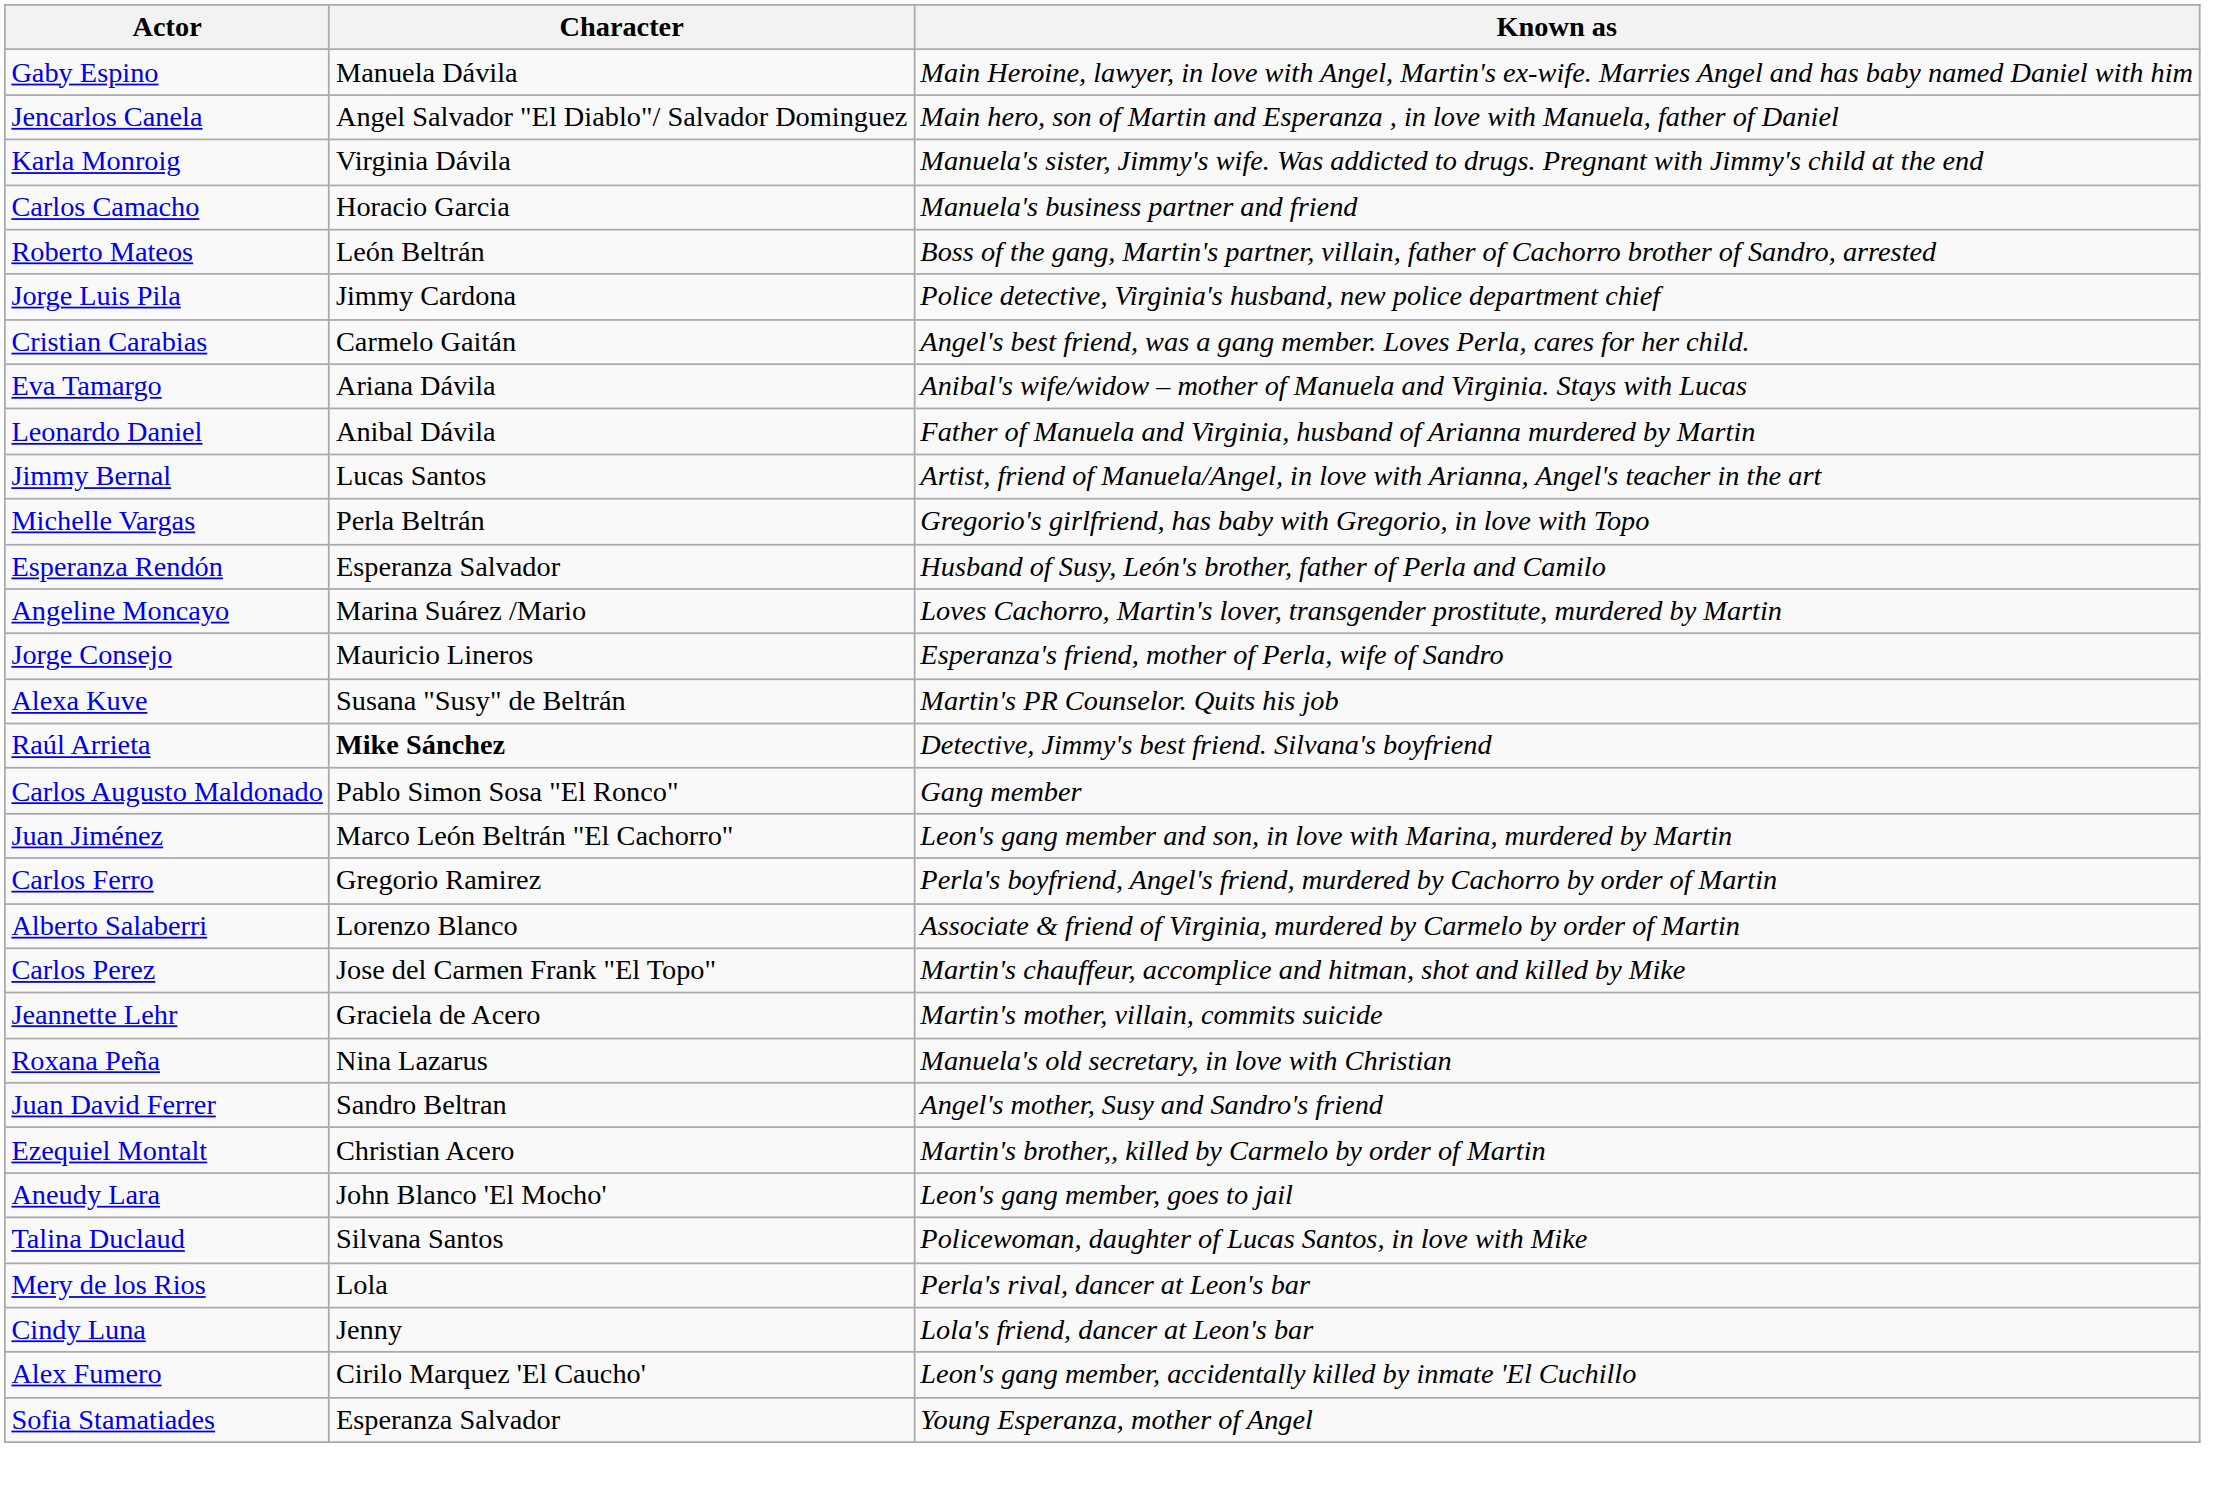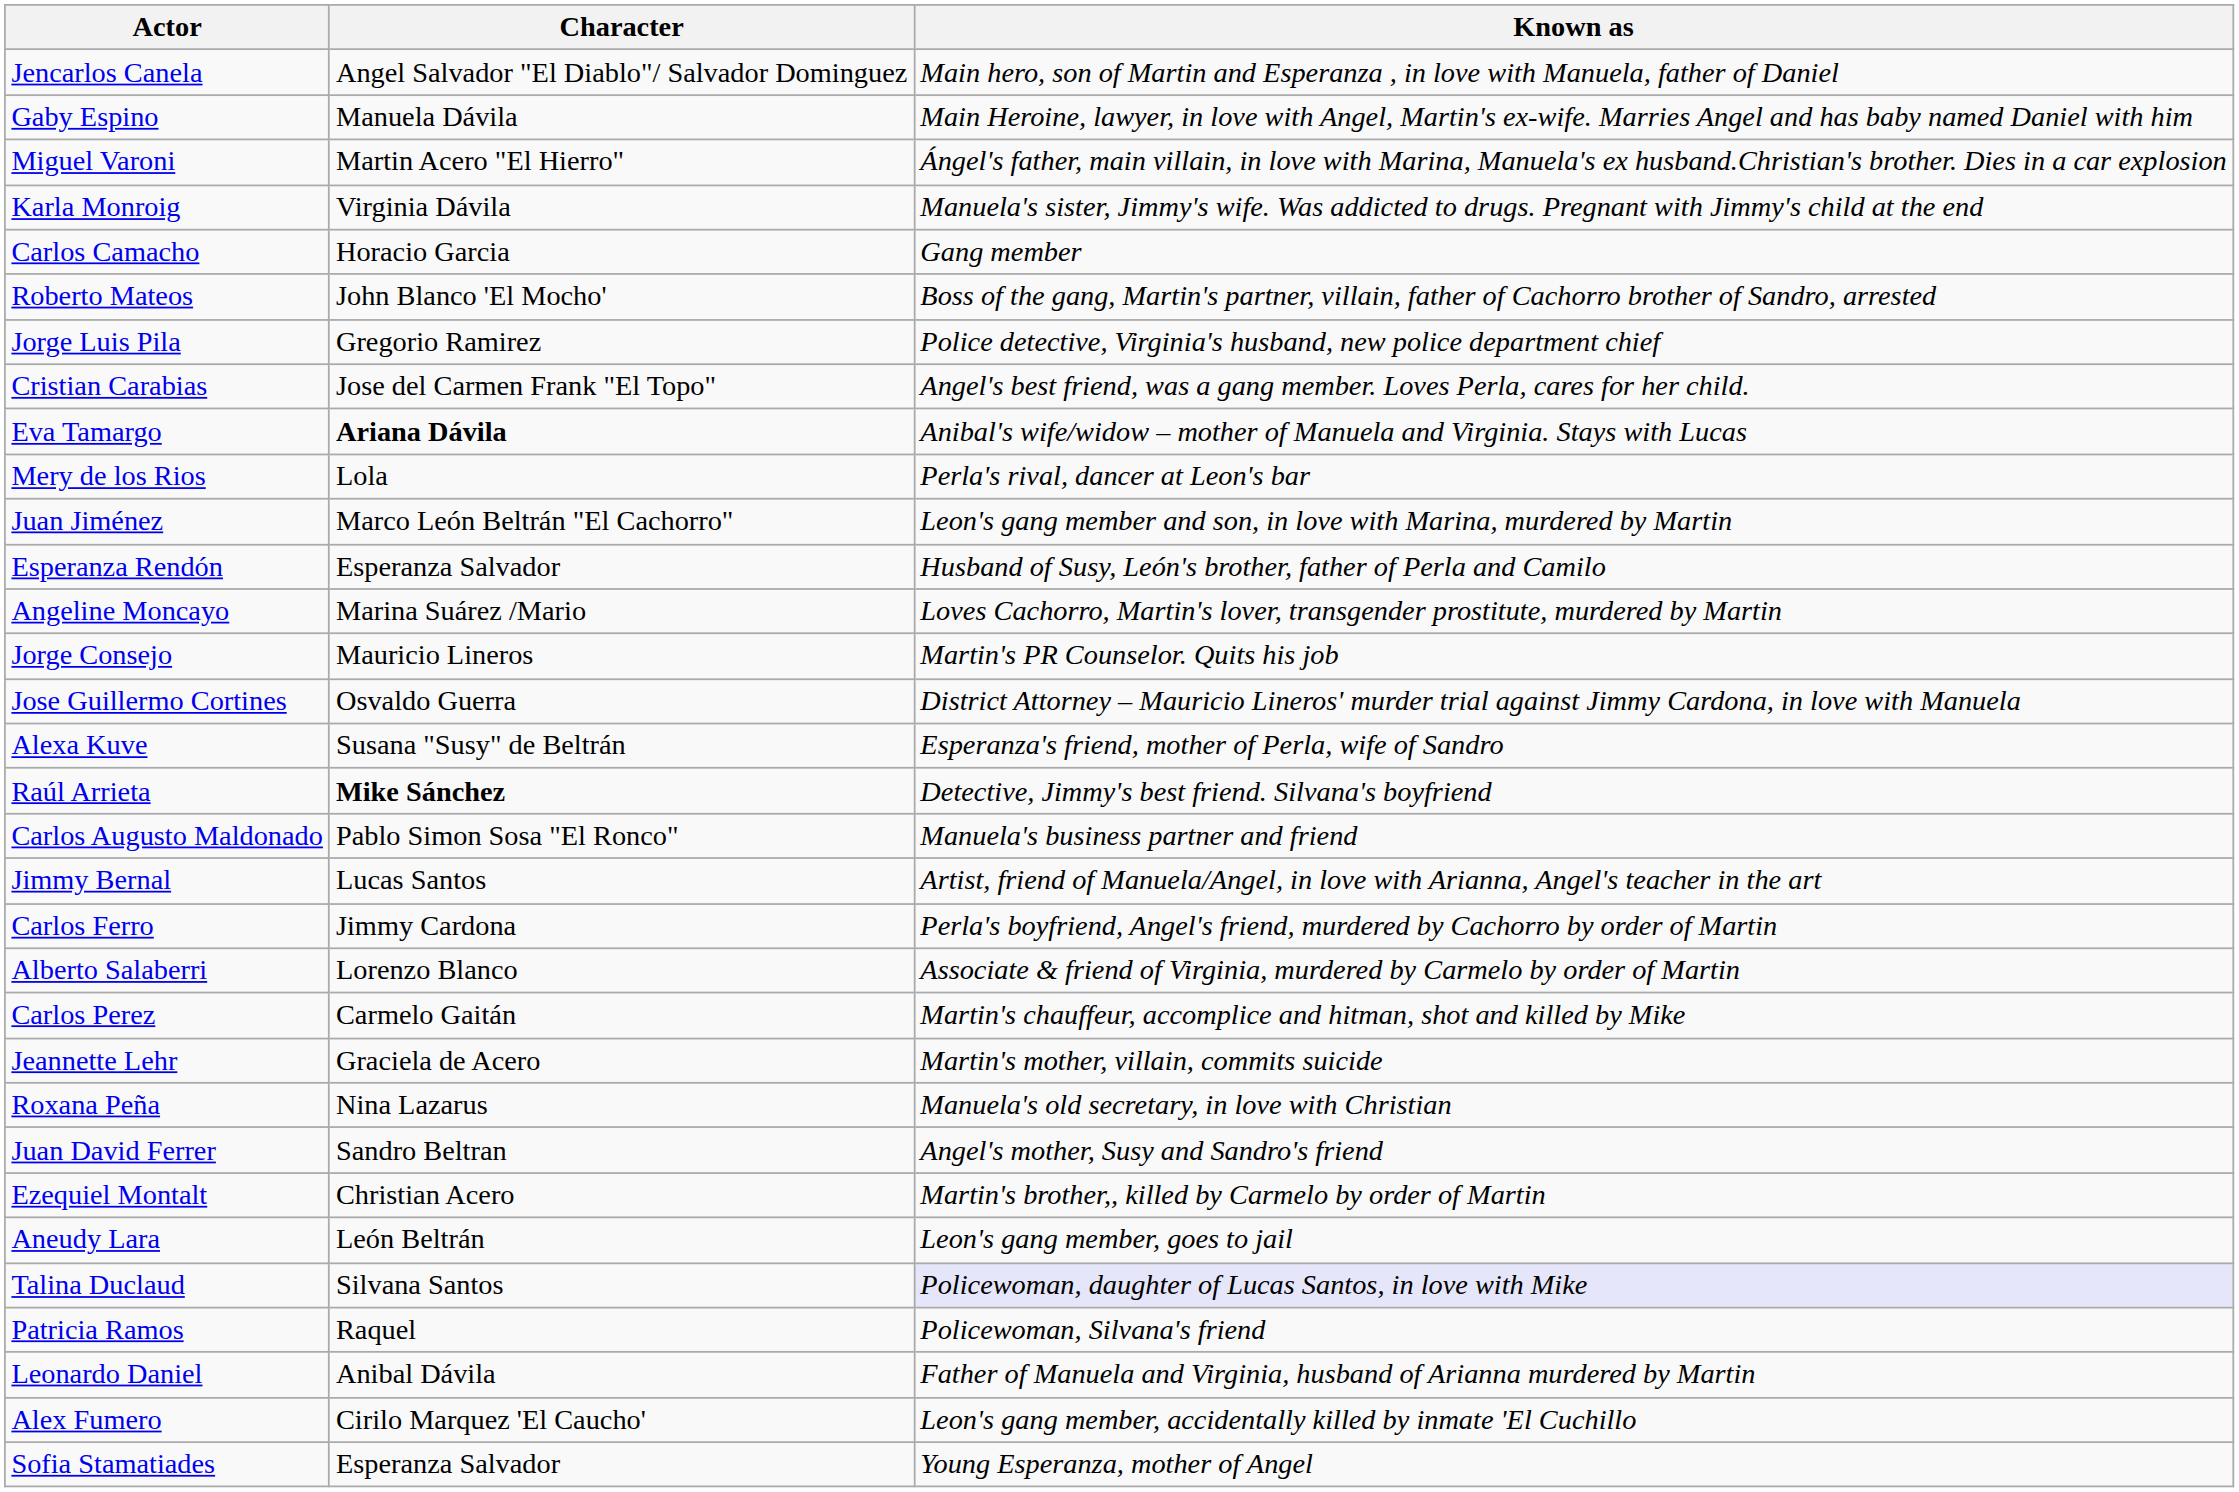rows swapped: Gaby Espino <-> Jencarlos Canela
+ row: Miguel Varoni | Martin Acero "El Hierro" | Ángel's father, main villain, in love with Marina, Manuela's ex husband.Christian's brother. Dies in a car explosion
Carlos Camacho | Known as: Manuela's business partner and friend -> Gang member
Roberto Mateos | Character: León Beltrán -> John Blanco 'El Mocho'
Jorge Luis Pila | Character: Jimmy Cardona -> Gregorio Ramirez
Cristian Carabias | Character: Carmelo Gaitán -> Jose del Carmen Frank "El Topo"
Eva Tamargo | Character: normal -> bold
rows swapped: Leonardo Daniel <-> Mery de los Rios
rows swapped: Jimmy Bernal <-> Juan Jiménez
- row: Michelle Vargas | Perla Beltrán | Gregorio's girlfriend, has baby with Gregorio, in love with Topo
Jorge Consejo | Known as: Esperanza's friend, mother of Perla, wife of Sandro -> Martin's PR Counselor. Quits his job
+ row: Jose Guillermo Cortines | Osvaldo Guerra | District Attorney – Mauricio Lineros' murder trial against Jimmy Cardona, in love with Manuela
Alexa Kuve | Known as: Martin's PR Counselor. Quits his job -> Esperanza's friend, mother of Perla, wife of Sandro
Carlos Augusto Maldonado | Known as: Gang member -> Manuela's business partner and friend
Carlos Ferro | Character: Gregorio Ramirez -> Jimmy Cardona
Carlos Perez | Character: Jose del Carmen Frank "El Topo" -> Carmelo Gaitán
Aneudy Lara | Character: John Blanco 'El Mocho' -> León Beltrán
Talina Duclaud | Known as: no background -> lavender background
+ row: Patricia Ramos | Raquel | Policewoman, Silvana's friend
- row: Cindy Luna | Jenny | Lola's friend, dancer at Leon's bar
